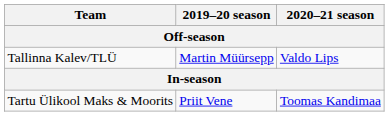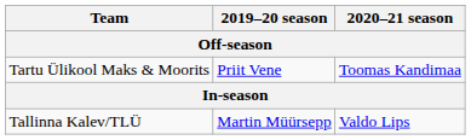rows swapped: Tartu Ülikool Maks & Moorits <-> Tallinna Kalev/TLÜ
